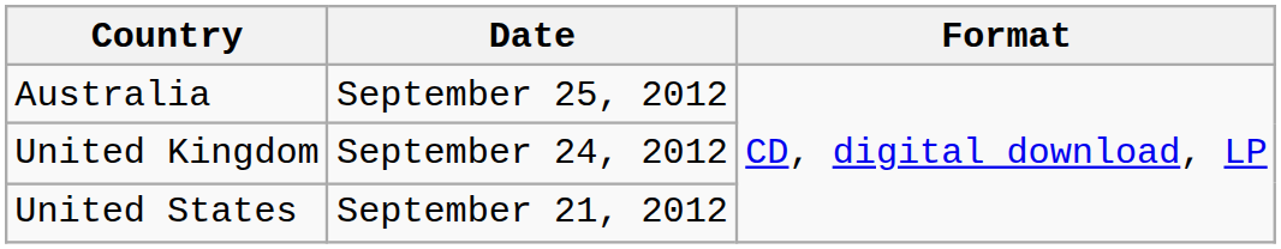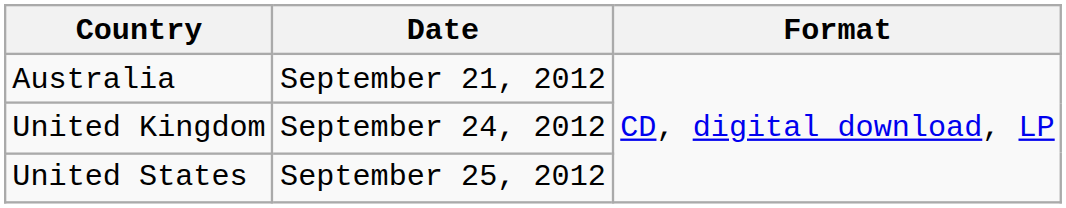Australia | Date: September 25, 2012 -> September 21, 2012
United States | Date: September 21, 2012 -> September 25, 2012
